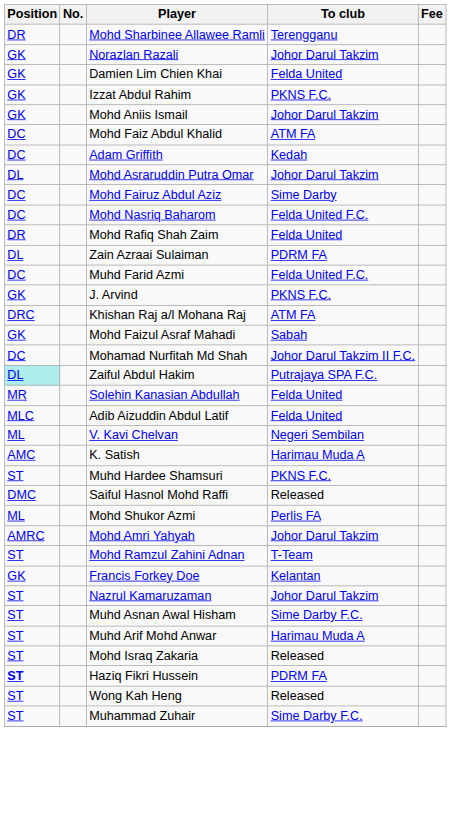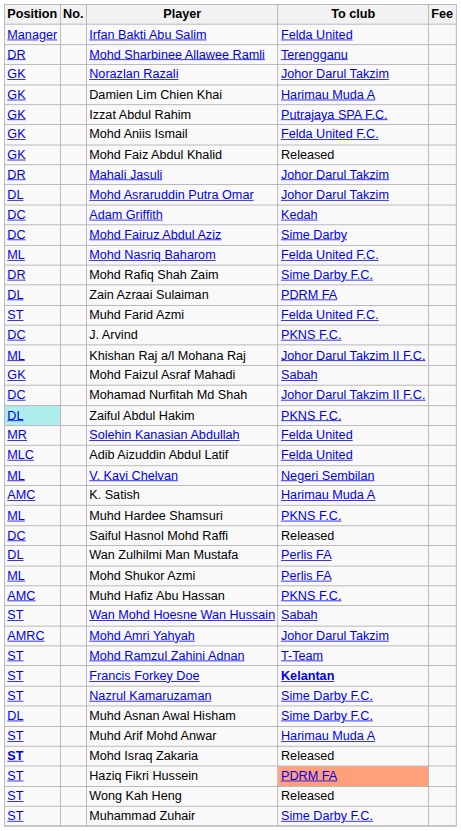+ row: Manager | Irfan Bakti Abu Salim | Felda United
Damien Lim Chien Khai | To club: Felda United -> Harimau Muda A
Izzat Abdul Rahim | To club: PKNS F.C. -> Putrajaya SPA F.C.
Mohd Aniis Ismail | To club: Johor Darul Takzim -> Felda United F.C.
Mohd Faiz Abdul Khalid | Position: DC -> GK
Mohd Faiz Abdul Khalid | To club: ATM FA -> Released
+ row: DR | Mahali Jasuli | Johor Darul Takzim
rows swapped: Mohd Asraruddin Putra Omar <-> Adam Griffith
Mohd Nasriq Baharom | Position: DC -> ML
Mohd Rafiq Shah Zaim | To club: Felda United -> Sime Darby F.C.
Muhd Farid Azmi | Position: DC -> ST
J. Arvind | Position: GK -> DC
Khishan Raj a/l Mohana Raj | Position: DRC -> ML
Khishan Raj a/l Mohana Raj | To club: ATM FA -> Johor Darul Takzim II F.C.
Zaiful Abdul Hakim | To club: Putrajaya SPA F.C. -> PKNS F.C.
Muhd Hardee Shamsuri | Position: ST -> ML
Saiful Hasnol Mohd Raffi | Position: DMC -> DC
+ row: DL | Wan Zulhilmi Man Mustafa | Perlis FA
+ row: AMC | Muhd Hafiz Abu Hassan | PKNS F.C.
+ row: ST | Wan Mohd Hoesne Wan Hussain | Sabah
Francis Forkey Doe | Position: GK -> ST
Francis Forkey Doe | To club: normal -> bold
Nazrul Kamaruzaman | To club: Johor Darul Takzim -> Sime Darby F.C.
Muhd Asnan Awal Hisham | Position: ST -> DL
Mohd Israq Zakaria | Position: normal -> bold
Haziq Fikri Hussein | Position: bold -> normal
Haziq Fikri Hussein | To club: no background -> lightsalmon background
